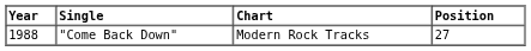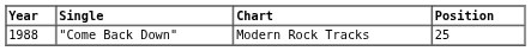"Come Back Down" | Position: 27 -> 25
